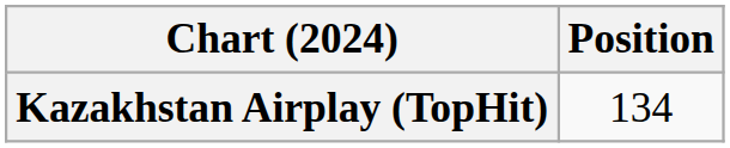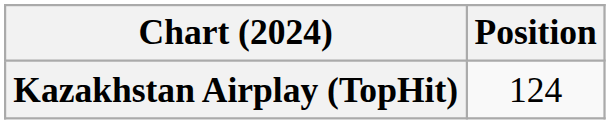Kazakhstan Airplay (TopHit) | Position: 134 -> 124
